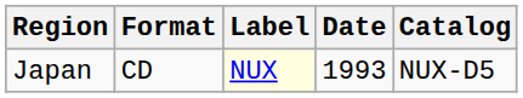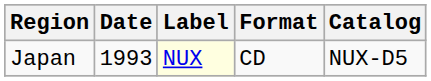columns swapped: Date <-> Format
